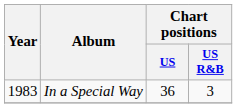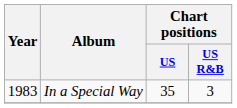In a Special Way | Chart positions / US: 36 -> 35
